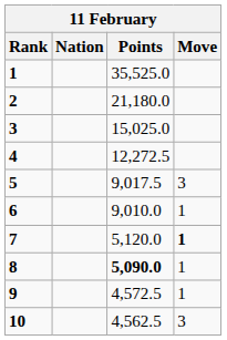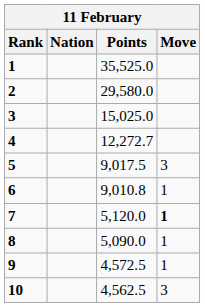2 | Points: 21,180.0 -> 29,580.0
4 | Points: 12,272.5 -> 12,272.7
6 | Points: 9,010.0 -> 9,010.8
8 | Points: bold -> normal
